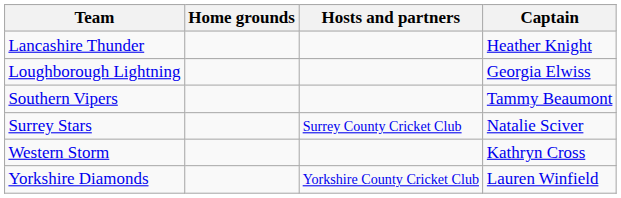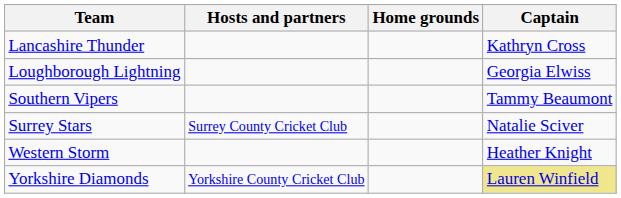columns swapped: Hosts and partners <-> Home grounds
Lancashire Thunder | Captain: Heather Knight -> Kathryn Cross
Western Storm | Captain: Kathryn Cross -> Heather Knight
Yorkshire Diamonds | Captain: no background -> khaki background
